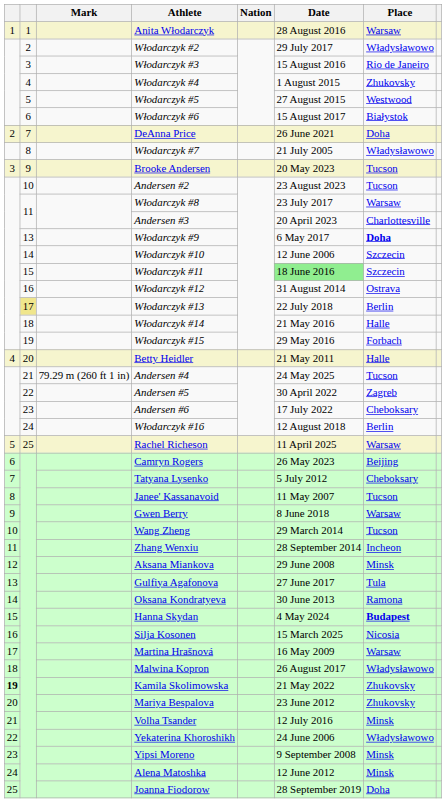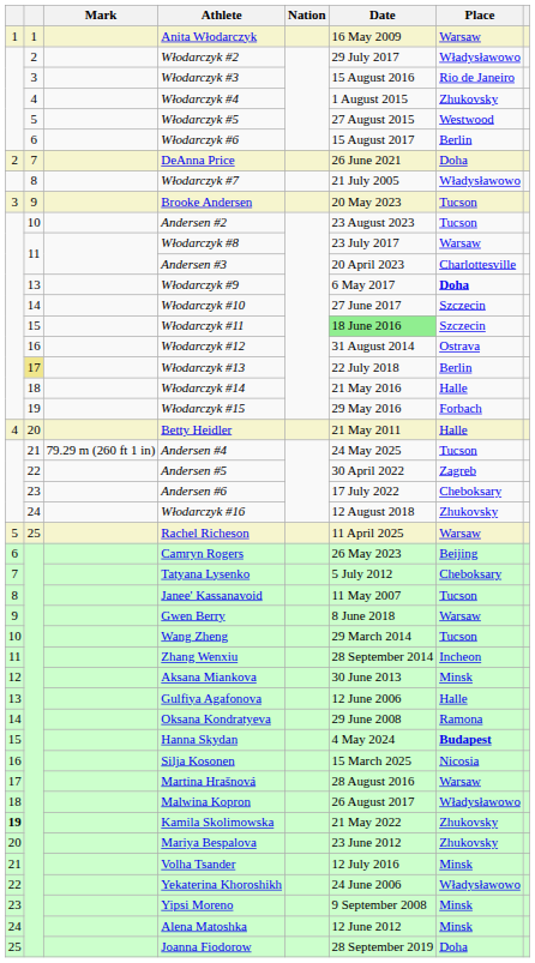Anita Włodarczyk | Date: 28 August 2016 -> 16 May 2009
Włodarczyk #6 | Place: Białystok -> Berlin
Włodarczyk #10 | Date: 12 June 2006 -> 27 June 2017
Włodarczyk #16 | Place: Berlin -> Zhukovsky
Aksana Miankova | Date: 29 June 2008 -> 30 June 2013
Gulfiya Agafonova | Date: 27 June 2017 -> 12 June 2006
Gulfiya Agafonova | Place: Tula -> Halle
Oksana Kondratyeva | Date: 30 June 2013 -> 29 June 2008
Martina Hrašnová | Date: 16 May 2009 -> 28 August 2016
